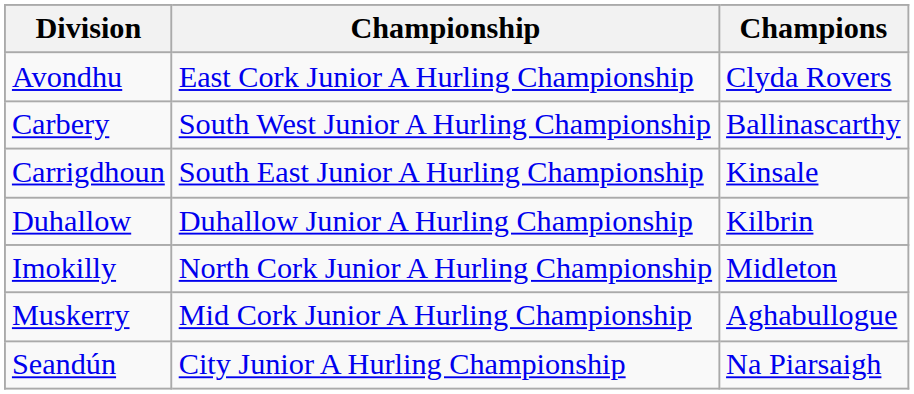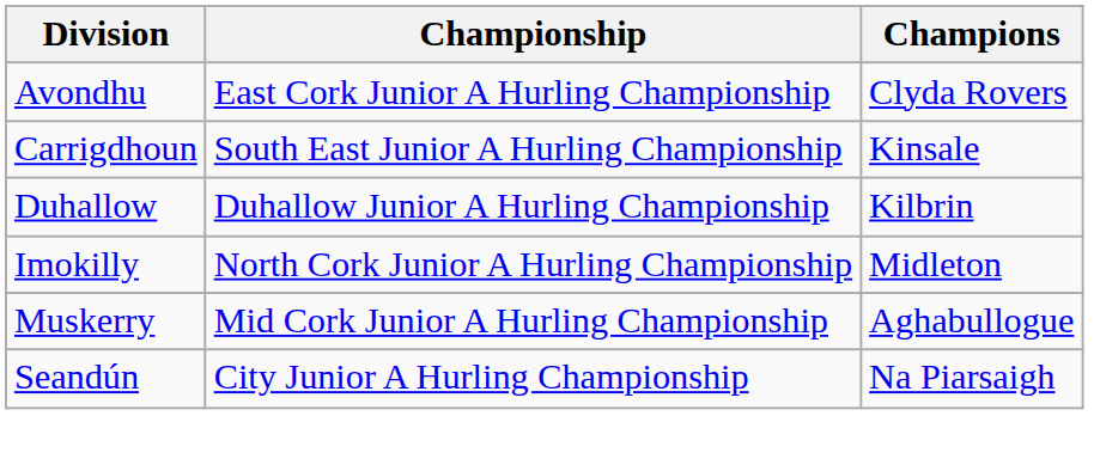- row: Carbery | South West Junior A Hurling Championship | Ballinascarthy
